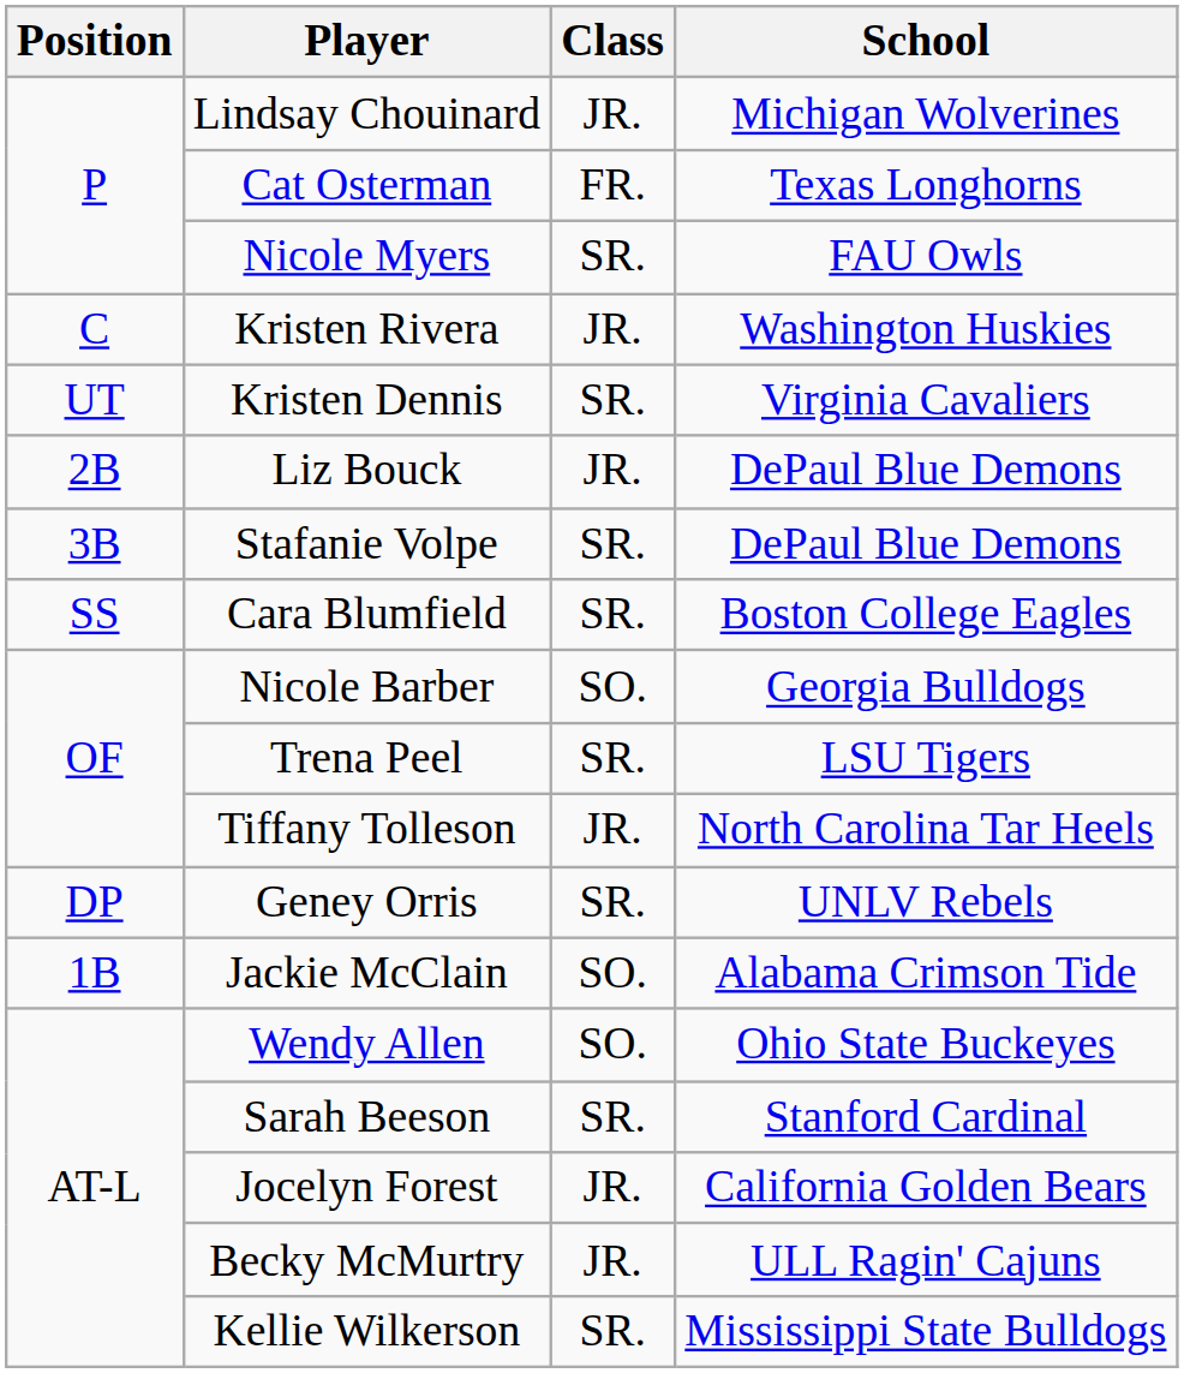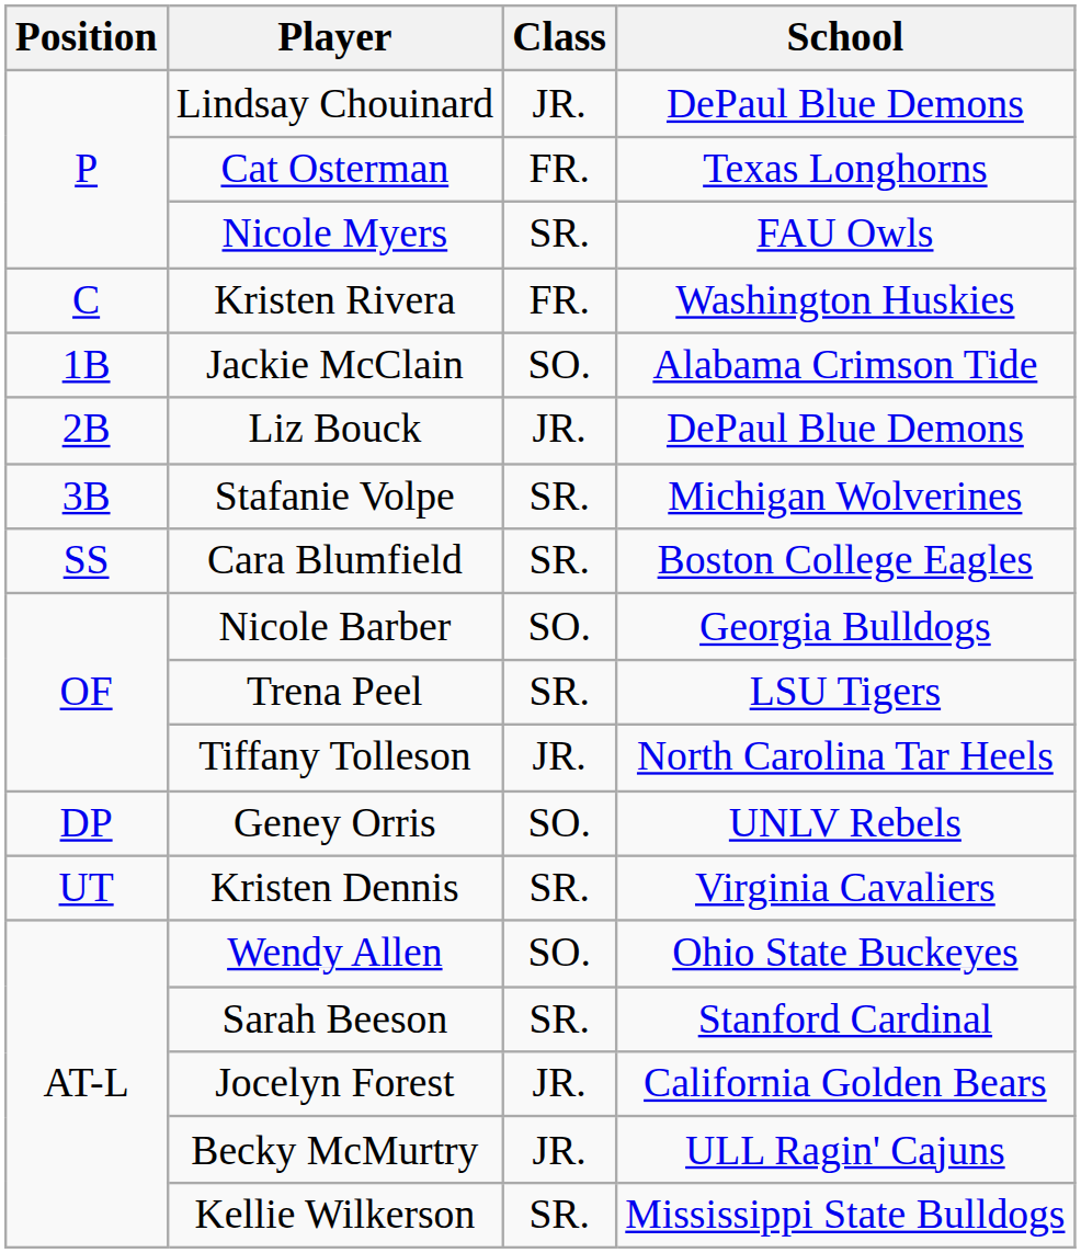Lindsay Chouinard | School: Michigan Wolverines -> DePaul Blue Demons
Kristen Rivera | Class: JR. -> FR.
rows swapped: Jackie McClain <-> Kristen Dennis
Stafanie Volpe | School: DePaul Blue Demons -> Michigan Wolverines
Geney Orris | Class: SR. -> SO.
